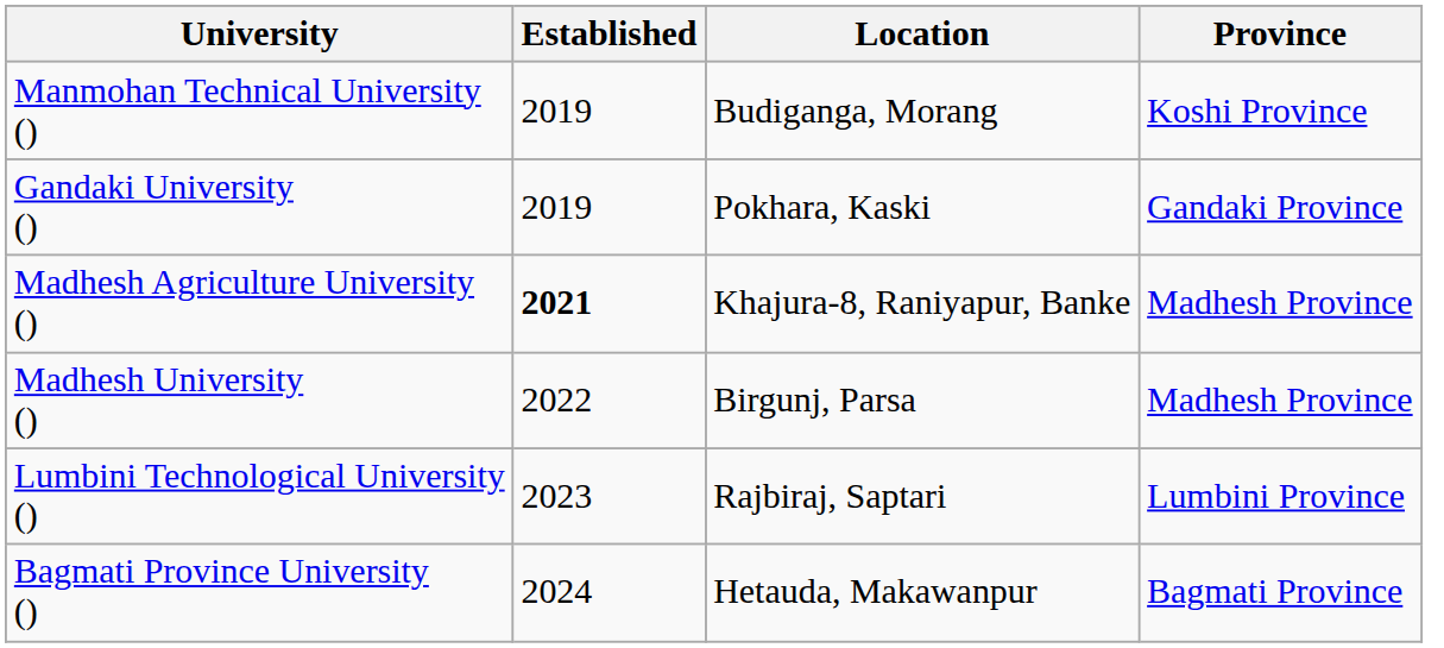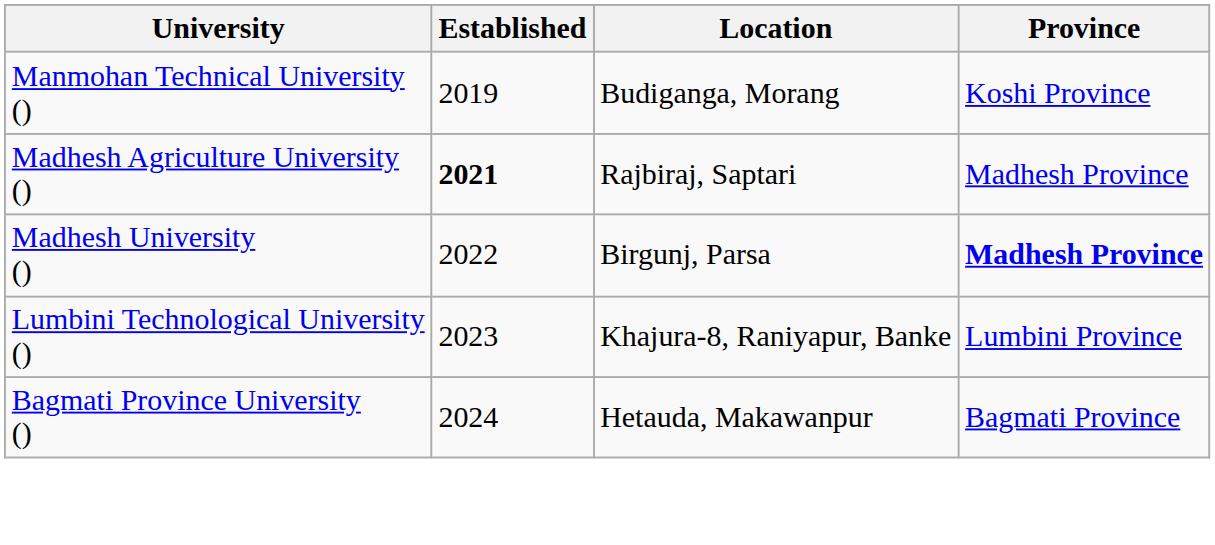- row: Gandaki University () | 2019 | Pokhara, Kaski | Gandaki Province
Madhesh Agriculture University () | Location: Khajura-8, Raniyapur, Banke -> Rajbiraj, Saptari
Madhesh University () | Province: normal -> bold
Lumbini Technological University () | Location: Rajbiraj, Saptari -> Khajura-8, Raniyapur, Banke
